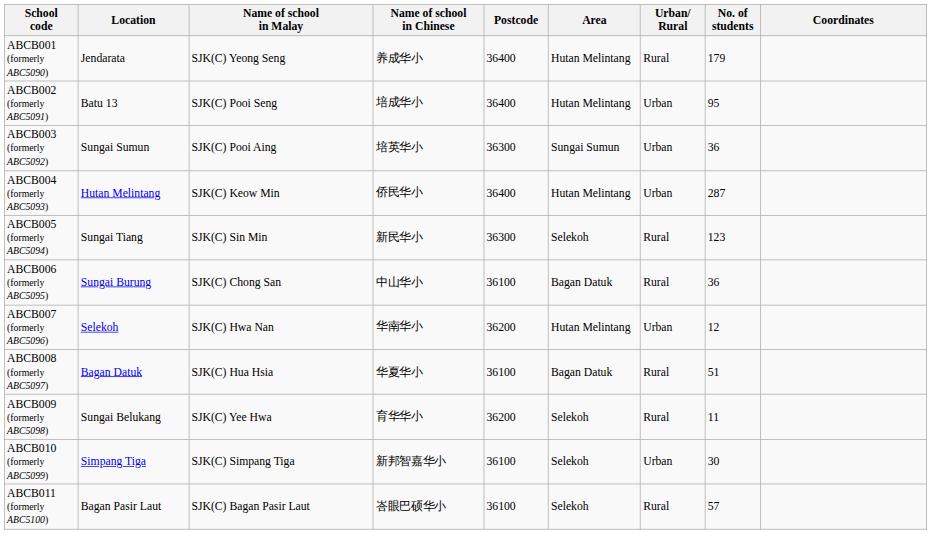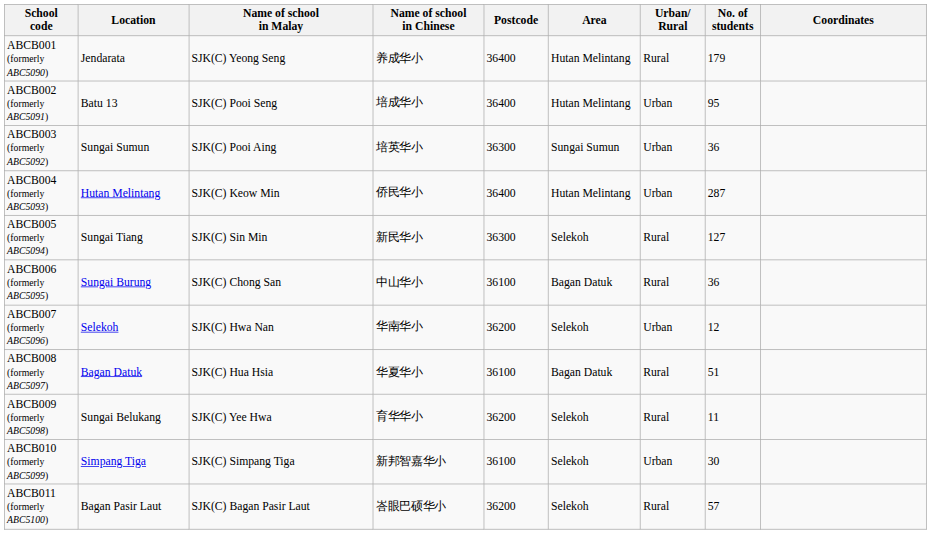ABCB005 (formerly ABC5094) | No. of students: 123 -> 127
ABCB007 (formerly ABC5096) | Area: Hutan Melintang -> Selekoh
ABCB011 (formerly ABC5100) | Postcode: 36100 -> 36200
